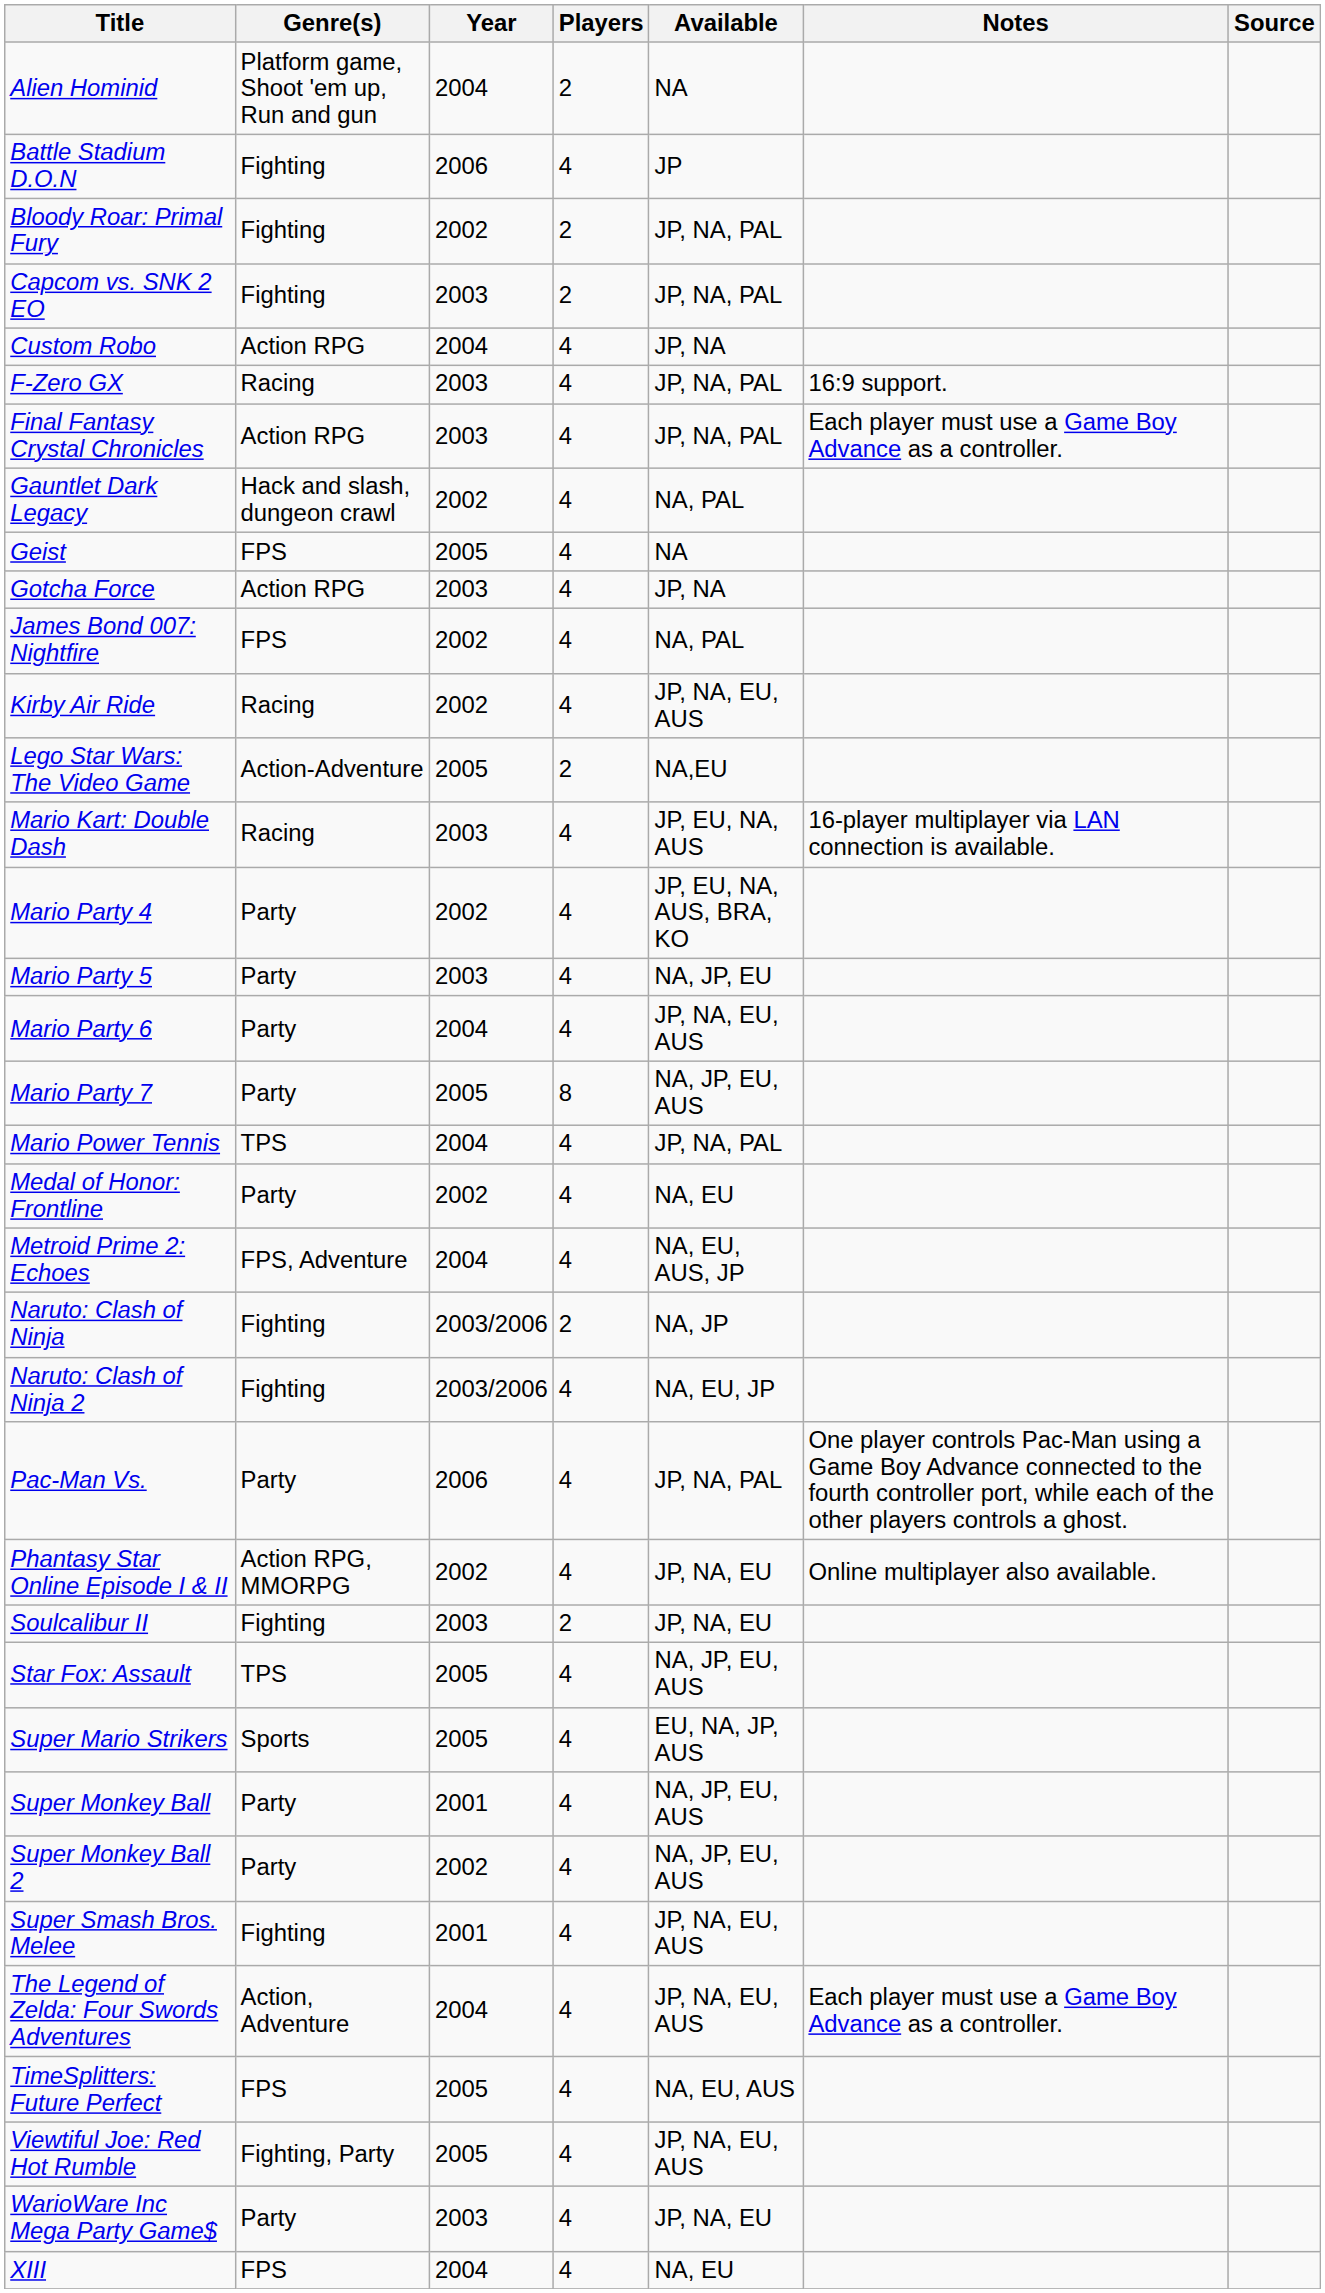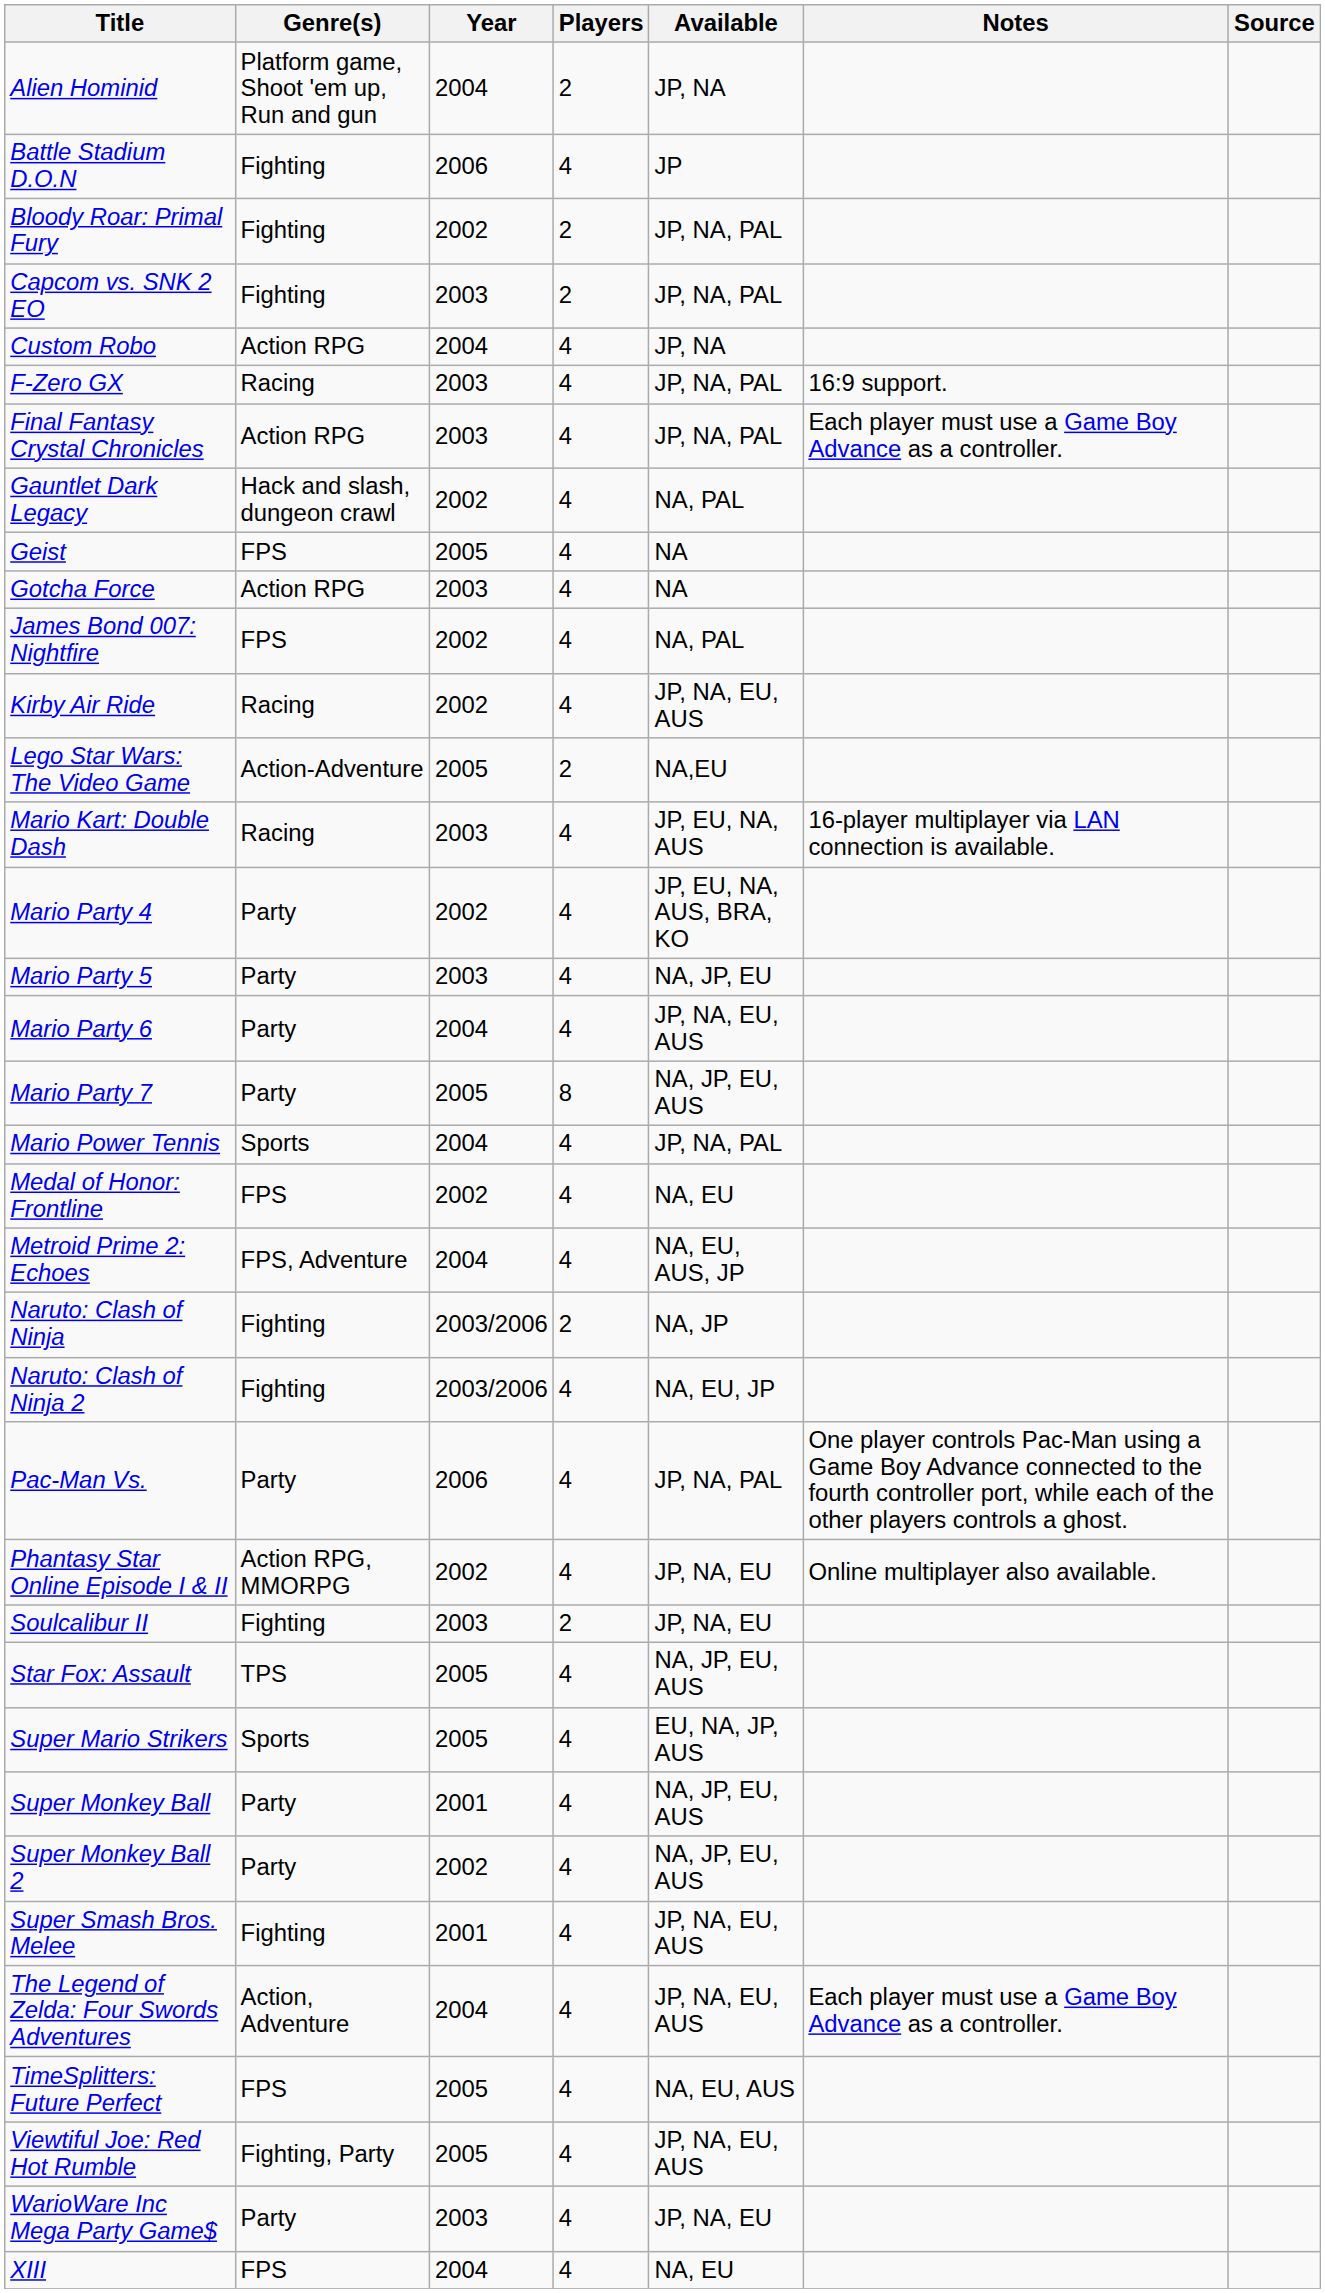Alien Hominid | Available: NA -> JP, NA
Gotcha Force | Available: JP, NA -> NA
Mario Power Tennis | Genre(s): TPS -> Sports
Medal of Honor: Frontline | Genre(s): Party -> FPS
